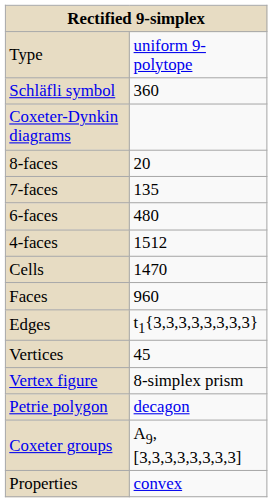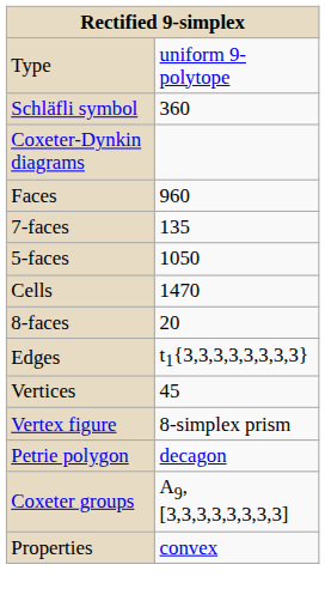rows swapped: 8-faces <-> Faces
- row: 6-faces | 480
+ row: 5-faces | 1050
- row: 4-faces | 1512
